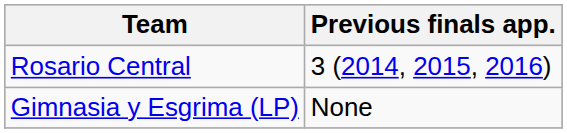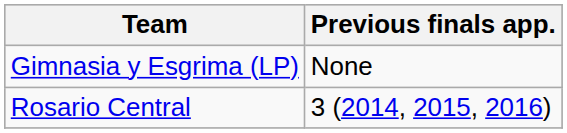rows swapped: Rosario Central <-> Gimnasia y Esgrima (LP)
